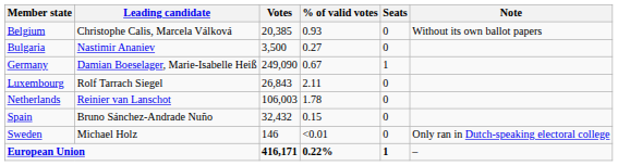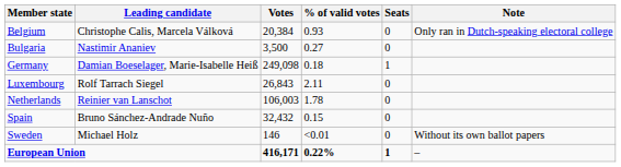Belgium | Votes: 20,385 -> 20,384
Belgium | Note: Without its own ballot papers -> Only ran in Dutch-speaking electoral college
Germany | Votes: 249,090 -> 249,098
Germany | % of valid votes: 0.67 -> 0.18
Sweden | Note: Only ran in Dutch-speaking electoral college -> Without its own ballot papers
